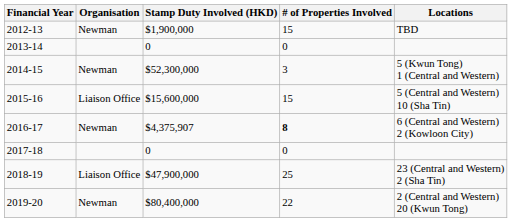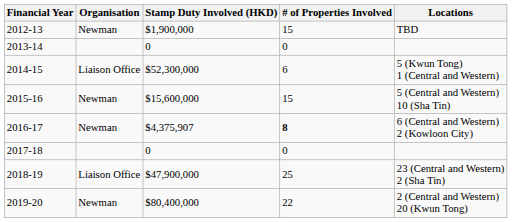2014-15 | Organisation: Newman -> Liaison Office
2014-15 | # of Properties Involved: 3 -> 6
2015-16 | Organisation: Liaison Office -> Newman
